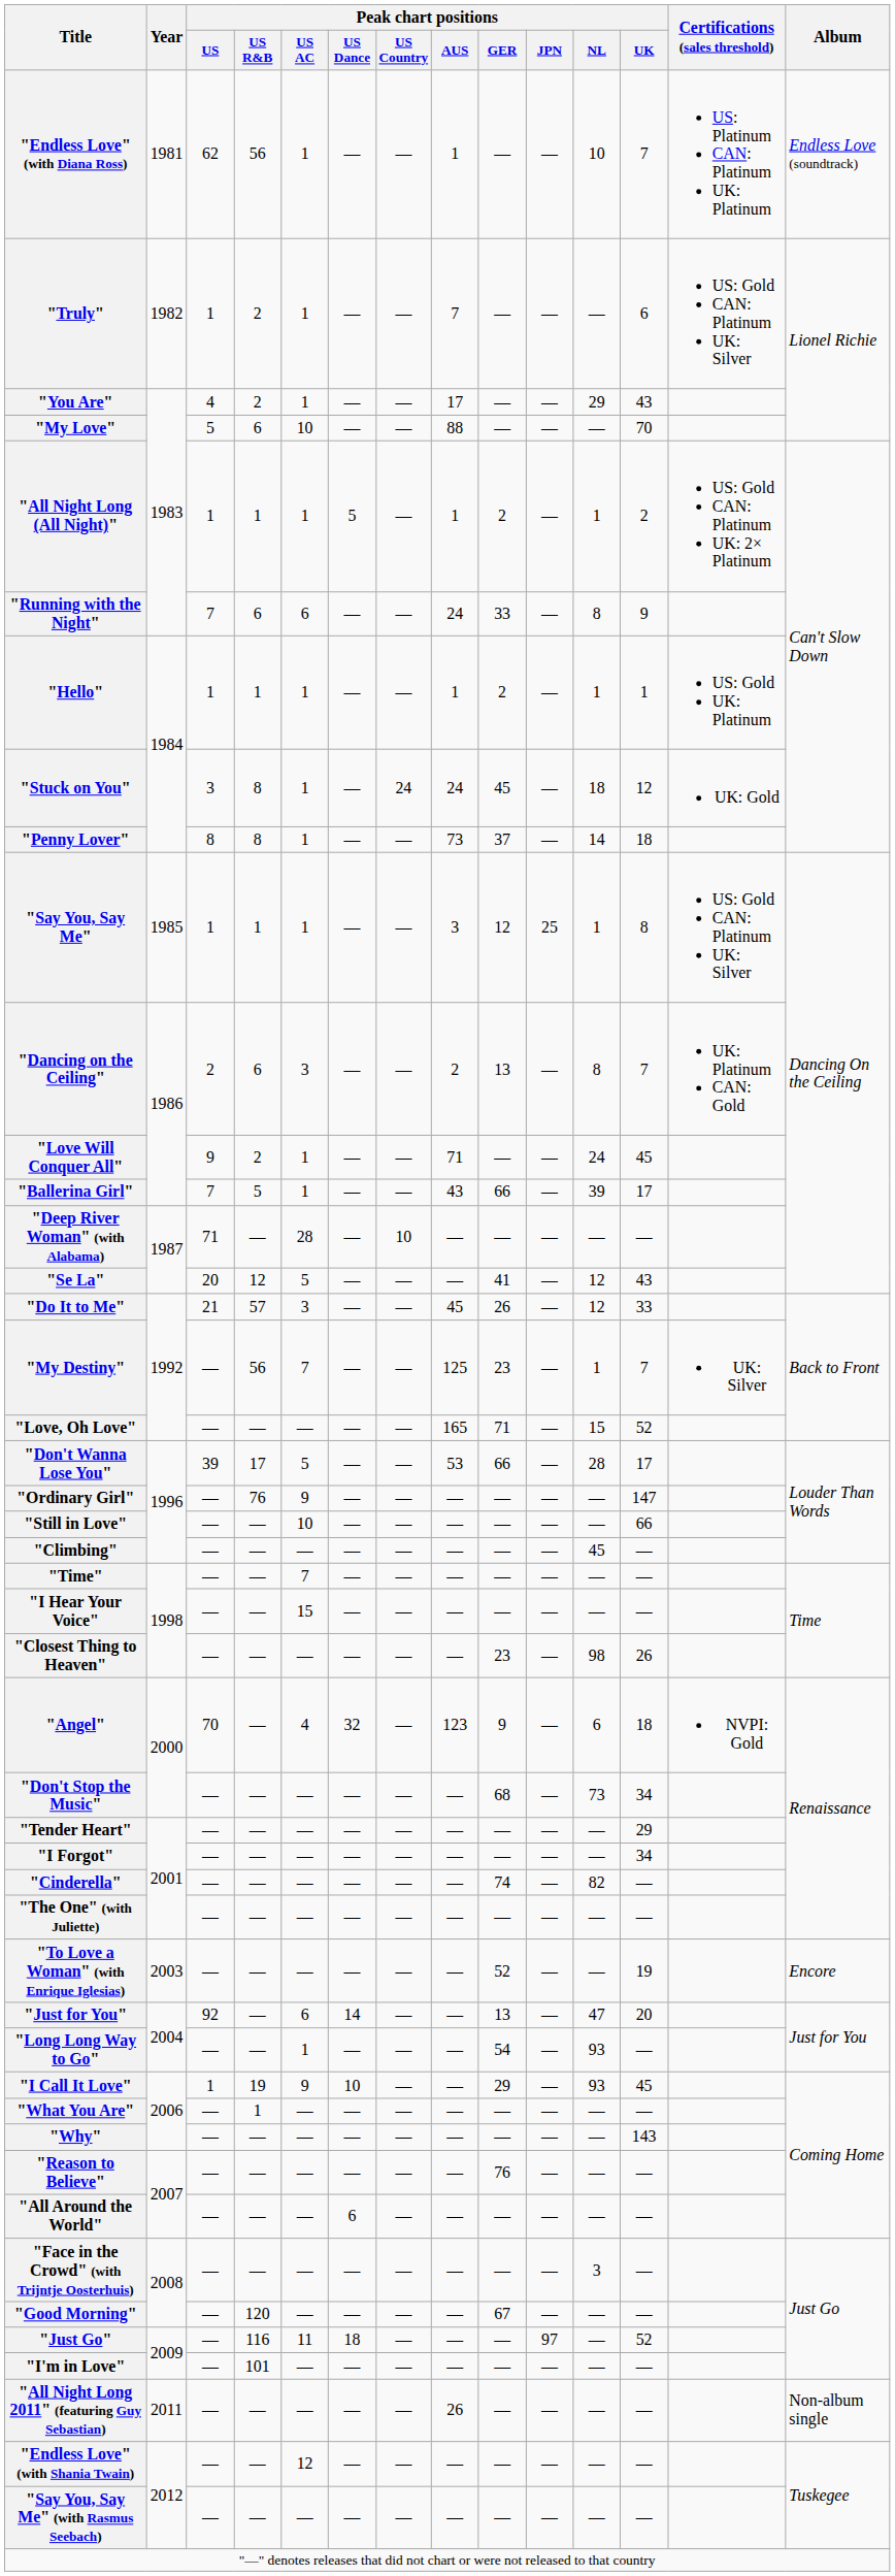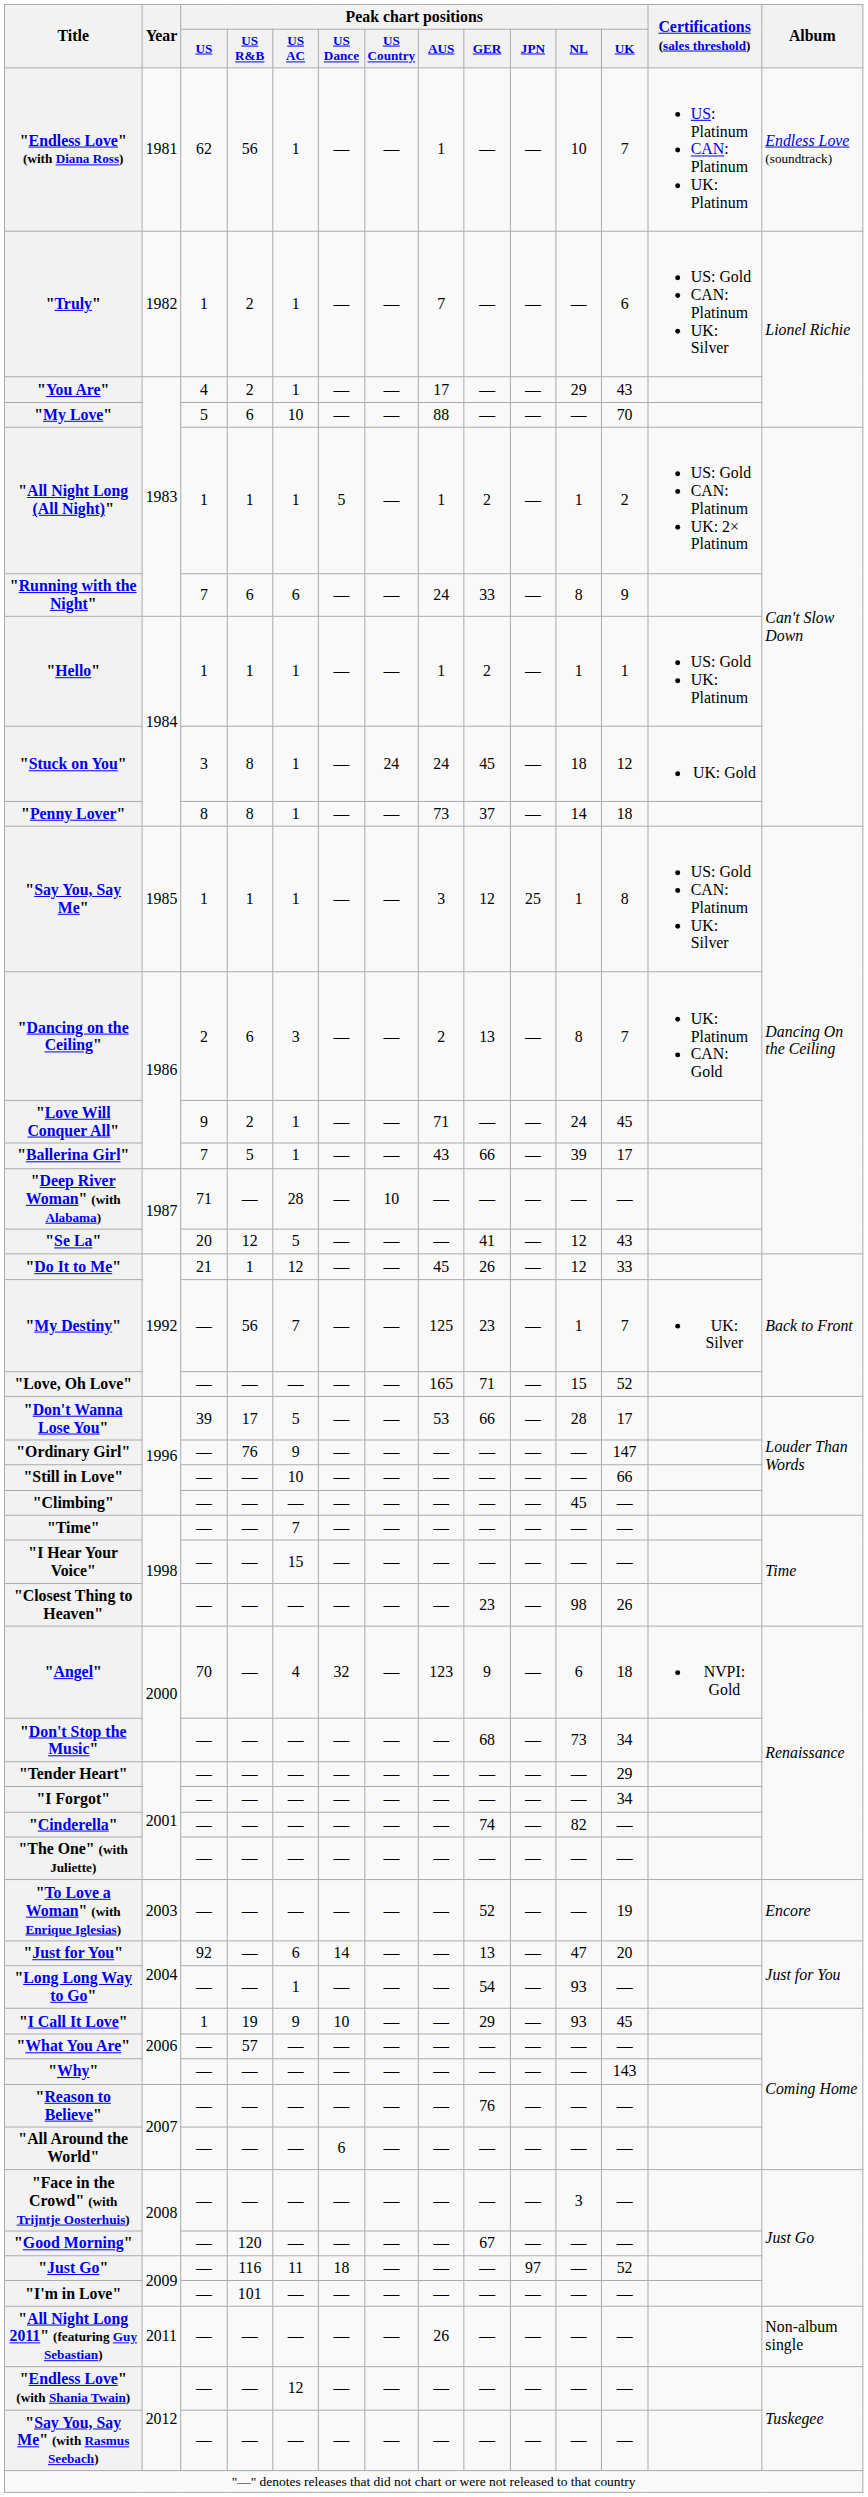"Do It to Me" | Peak chart positions / US R&B: 57 -> 1
"Do It to Me" | Peak chart positions / US AC: 3 -> 12
"What You Are" | Peak chart positions / US R&B: 1 -> 57
